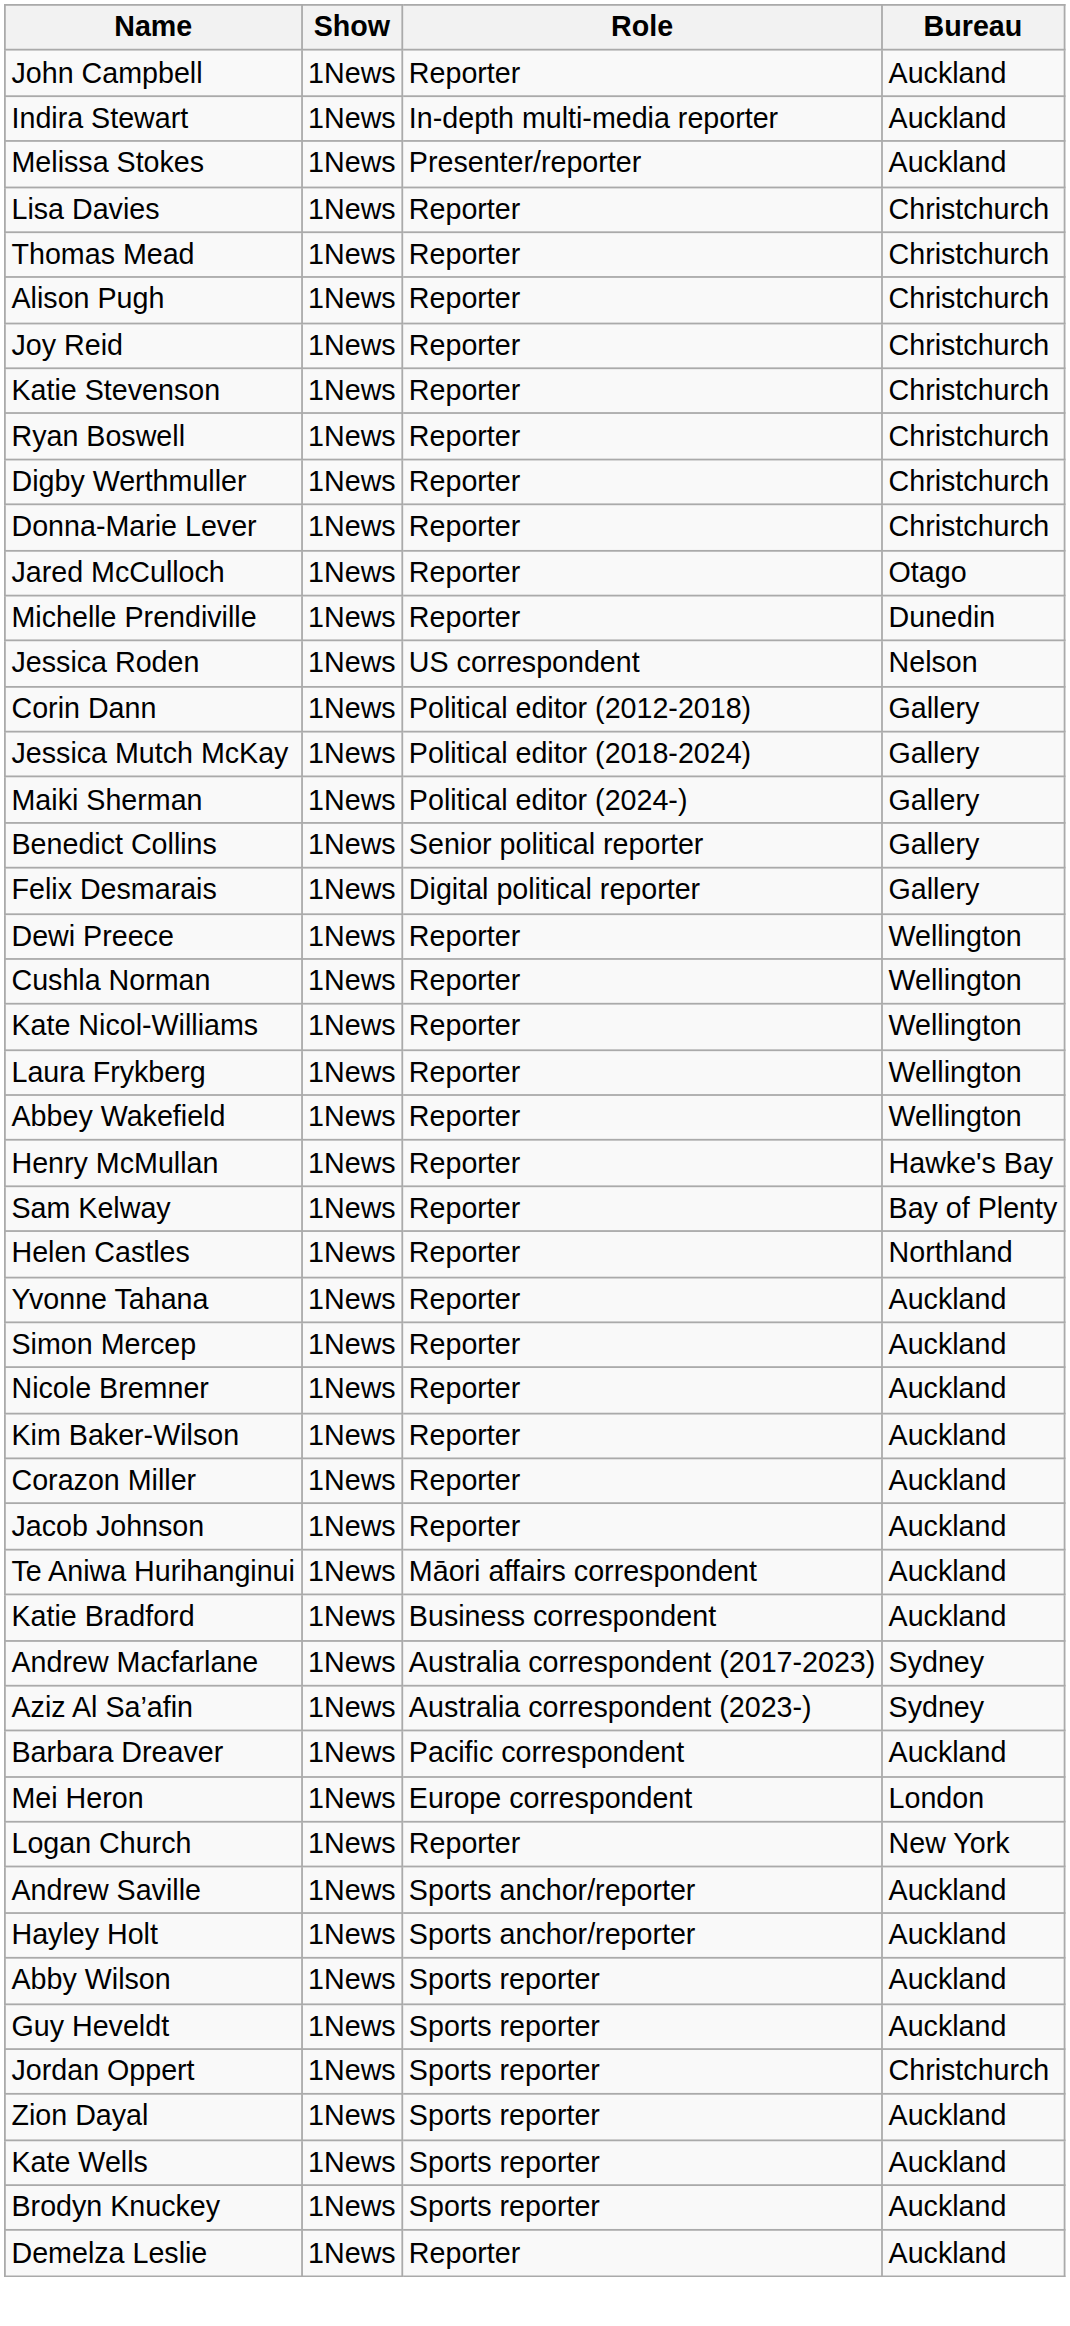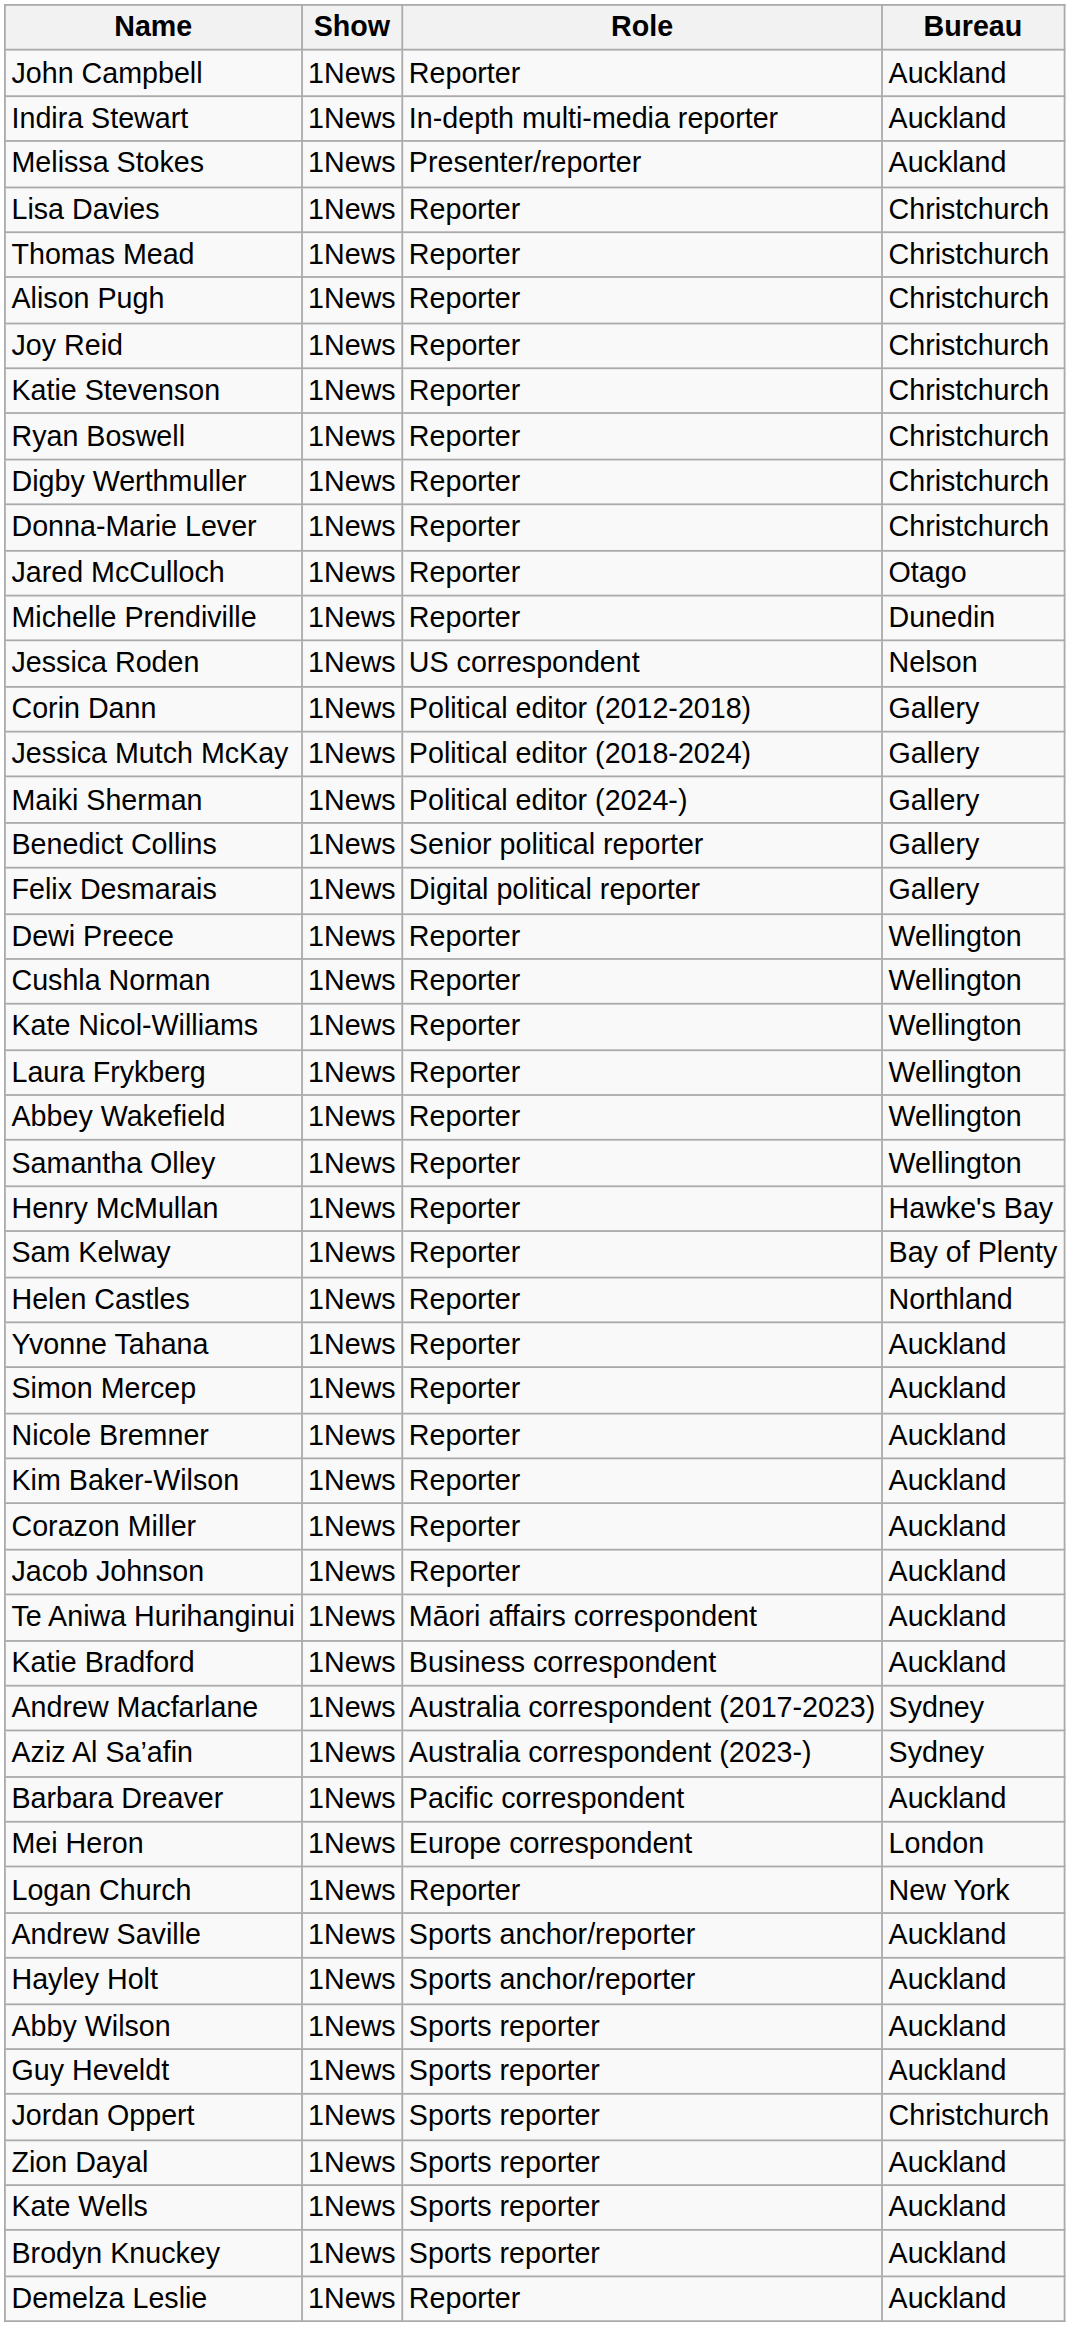+ row: Samantha Olley | 1News | Reporter | Wellington
